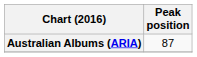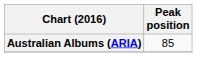Australian Albums (ARIA) | Peak position: 87 -> 85
